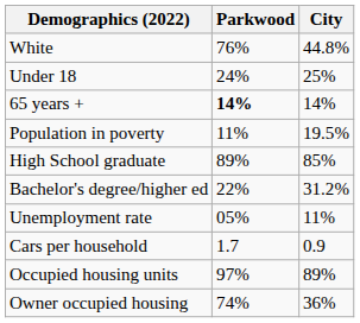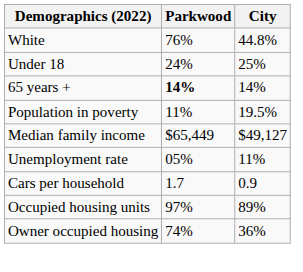+ row: Median family income | $65,449 | $49,127
- row: High School graduate | 89% | 85%
- row: Bachelor's degree/higher ed | 22% | 31.2%
